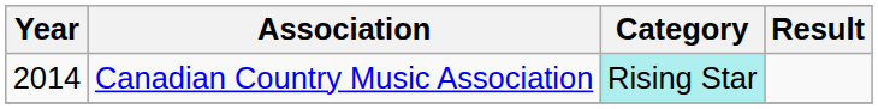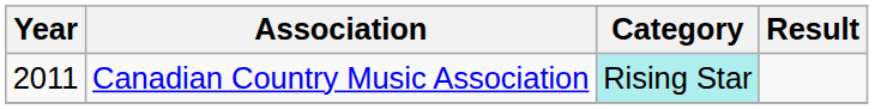Canadian Country Music Association | Year: 2014 -> 2011
